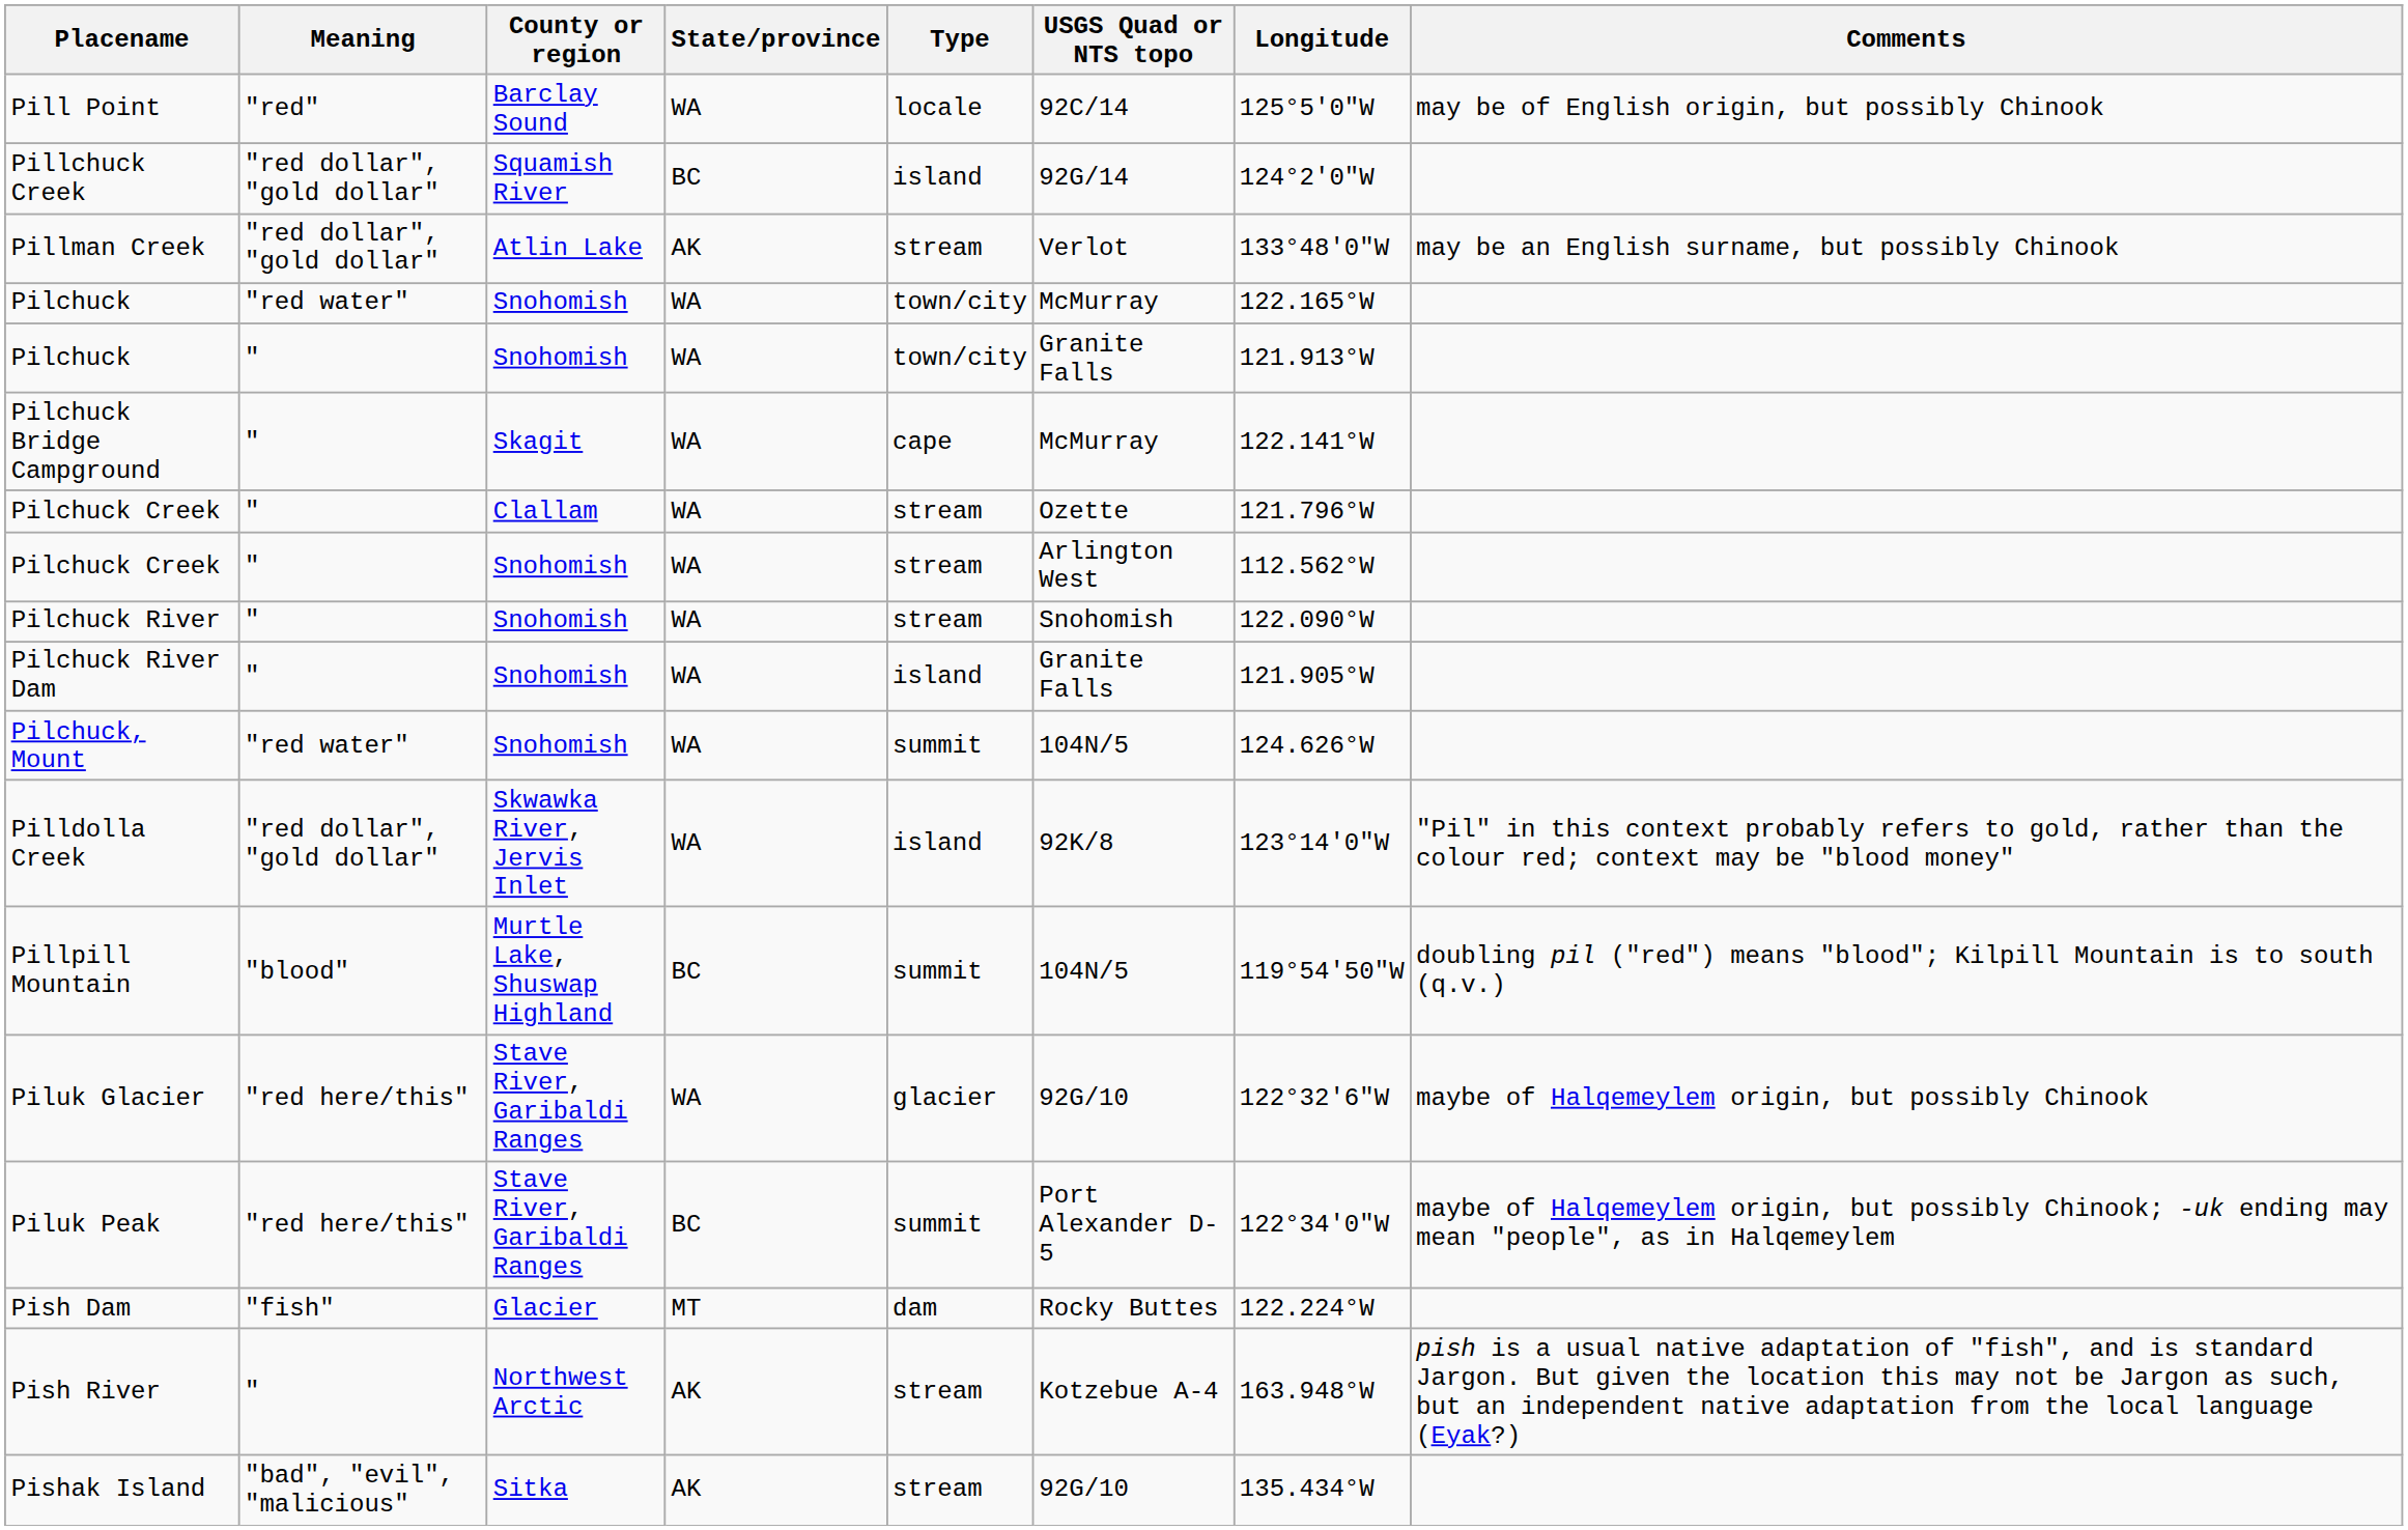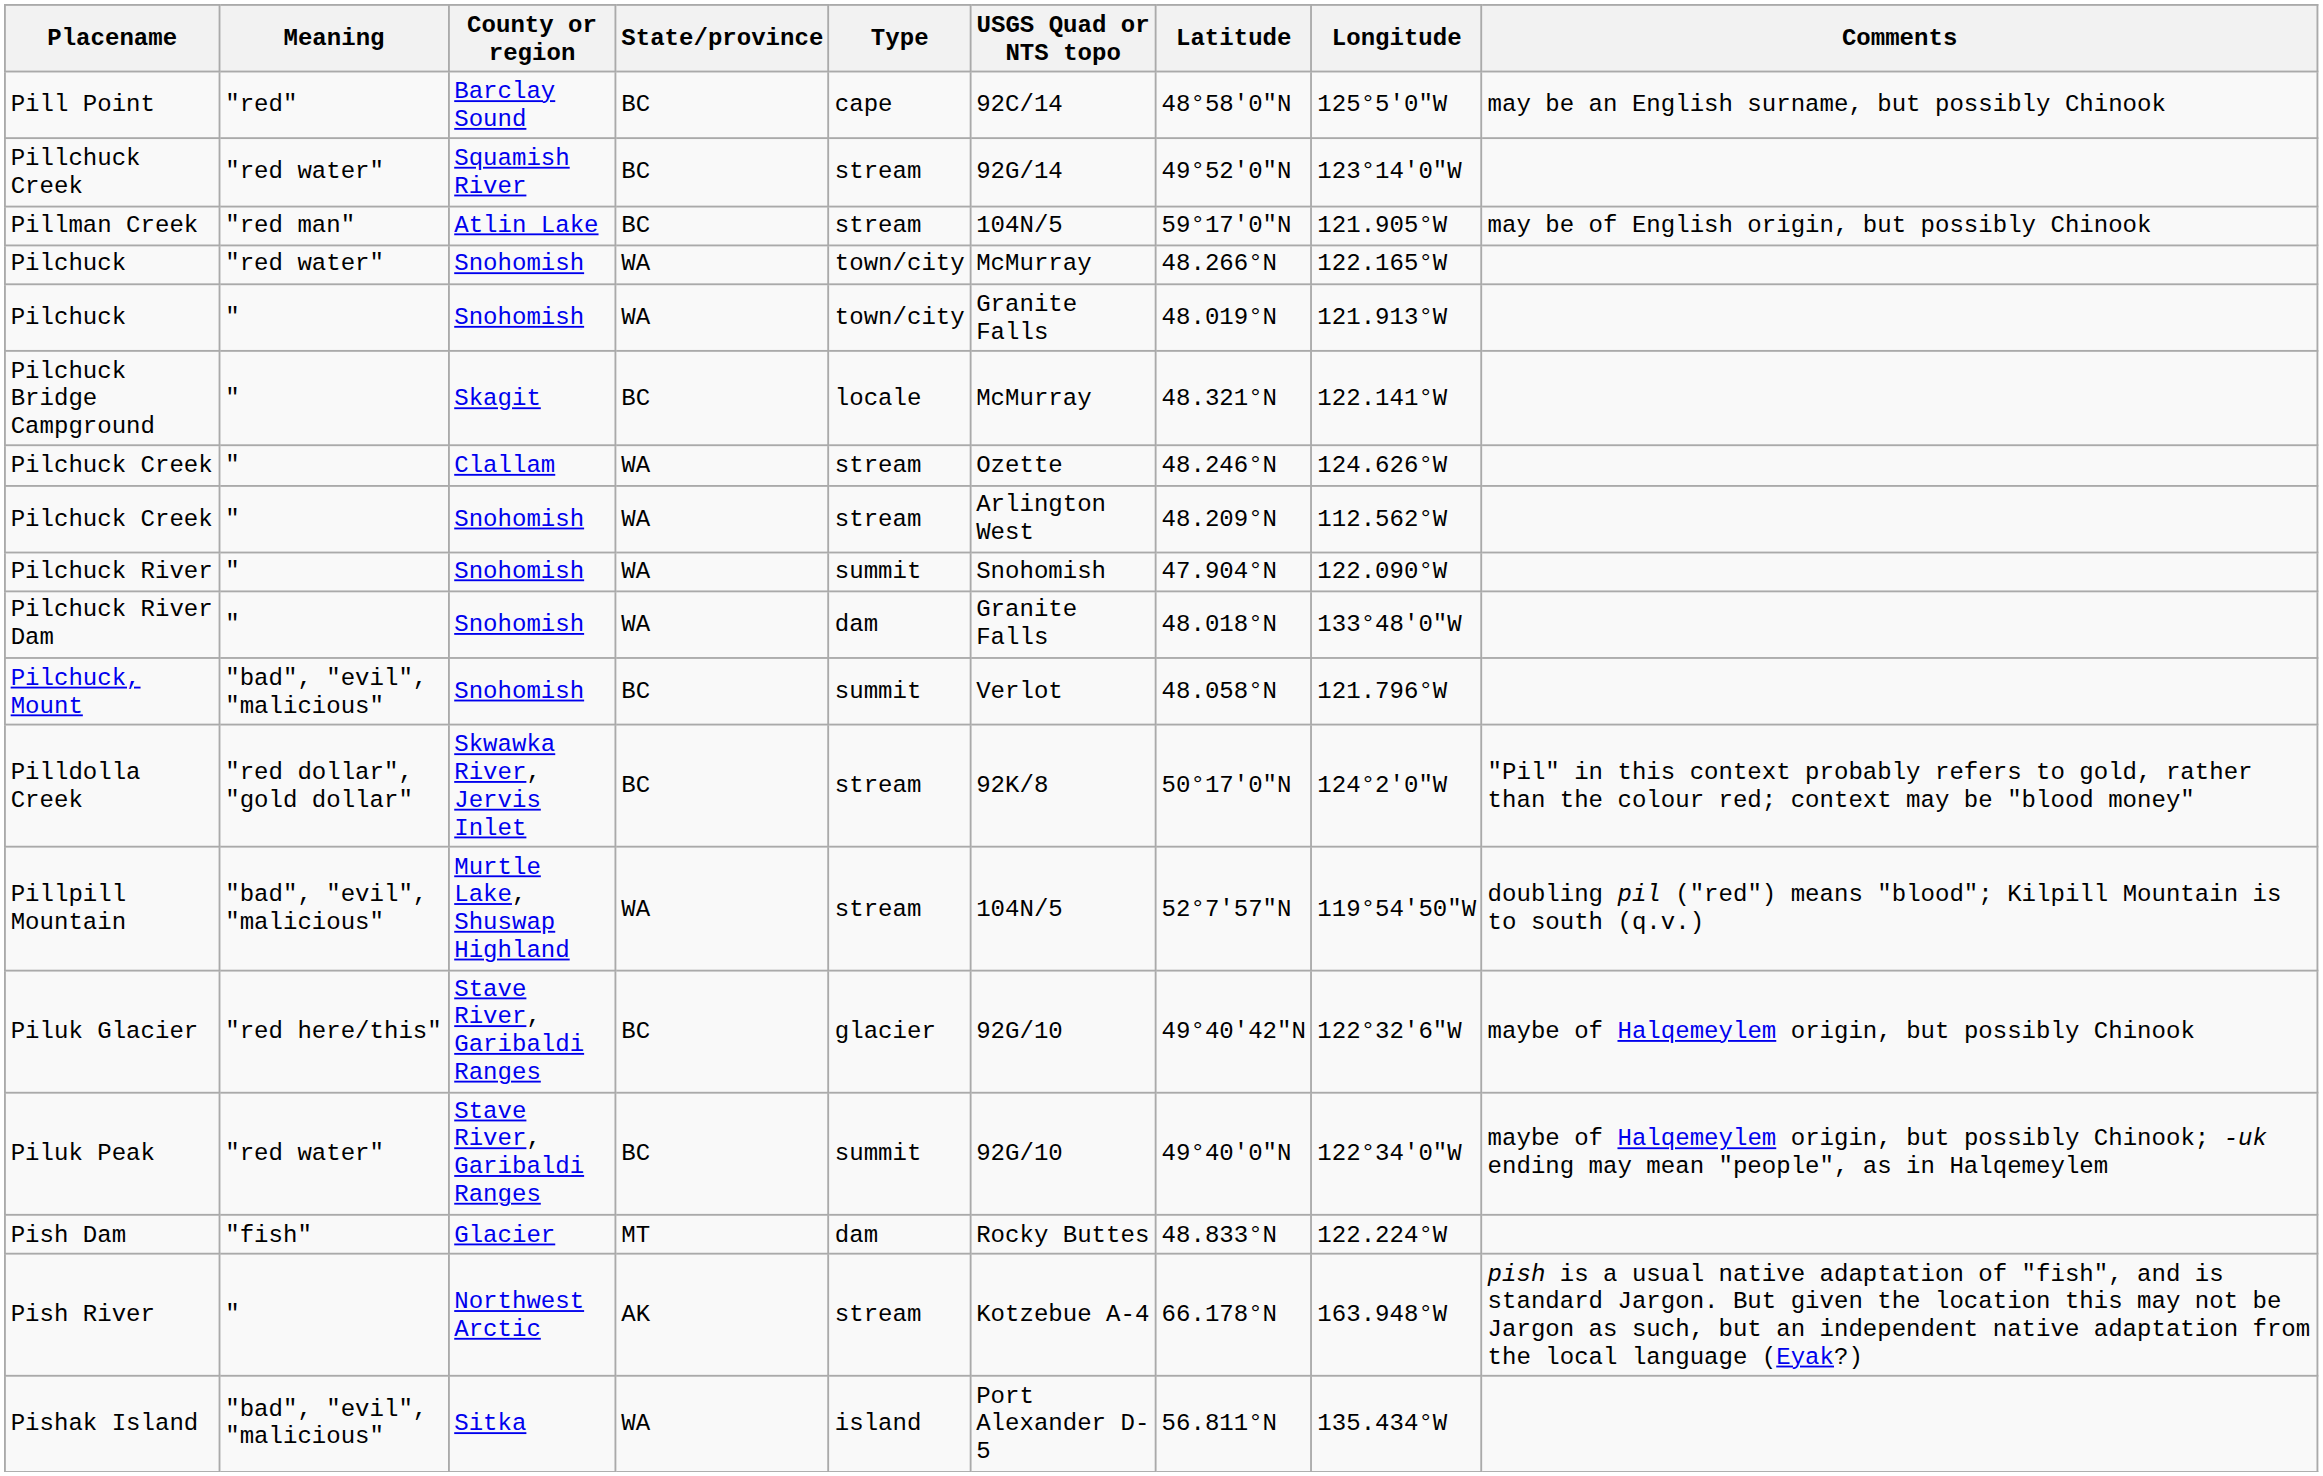+ column: Latitude | 48°58′0″N | 49°52′0″N | 59°17′0″N | 48.266°N | 48.019°N | 48.321°N | 48.246°N | 48.209°N | 47.904°N | 48.018°N | 48.058°N | 50°17′0″N | 52°7′57″N | 49°40′42″N | 49°40′0″N | 48.833°N | 66.178°N | 56.811°N
Pill Point | State/province: WA -> BC
Pill Point | Type: locale -> cape
Pill Point | Comments: may be of English origin, but possibly Chinook -> may be an English surname, but possibly Chinook
Pillchuck Creek | Meaning: "red dollar", "gold dollar" -> "red water"
Pillchuck Creek | Type: island -> stream
Pillchuck Creek | Longitude: 124°2′0″W -> 123°14′0″W
Pillman Creek | Meaning: "red dollar", "gold dollar" -> "red man"
Pillman Creek | State/province: AK -> BC
Pillman Creek | USGS Quad or NTS topo: Verlot -> 104N/5
Pillman Creek | Longitude: 133°48′0″W -> 121.905°W
Pillman Creek | Comments: may be an English surname, but possibly Chinook -> may be of English origin, but possibly Chinook
Pilchuck Bridge Campground | State/province: WA -> BC
Pilchuck Bridge Campground | Type: cape -> locale
Pilchuck Creek / Clallam | Longitude: 121.796°W -> 124.626°W
Pilchuck River | Type: stream -> summit
Pilchuck River Dam | Type: island -> dam
Pilchuck River Dam | Longitude: 121.905°W -> 133°48′0″W
Pilchuck, Mount | Meaning: "red water" -> "bad", "evil", "malicious"
Pilchuck, Mount | State/province: WA -> BC
Pilchuck, Mount | USGS Quad or NTS topo: 104N/5 -> Verlot
Pilchuck, Mount | Longitude: 124.626°W -> 121.796°W
Pilldolla Creek | State/province: WA -> BC
Pilldolla Creek | Type: island -> stream
Pilldolla Creek | Longitude: 123°14′0″W -> 124°2′0″W
Pillpill Mountain | Meaning: "blood" -> "bad", "evil", "malicious"
Pillpill Mountain | State/province: BC -> WA
Pillpill Mountain | Type: summit -> stream
Piluk Glacier | State/province: WA -> BC
Piluk Peak | Meaning: "red here/this" -> "red water"
Piluk Peak | USGS Quad or NTS topo: Port Alexander D-5 -> 92G/10
Pishak Island | State/province: AK -> WA
Pishak Island | Type: stream -> island
Pishak Island | USGS Quad or NTS topo: 92G/10 -> Port Alexander D-5
